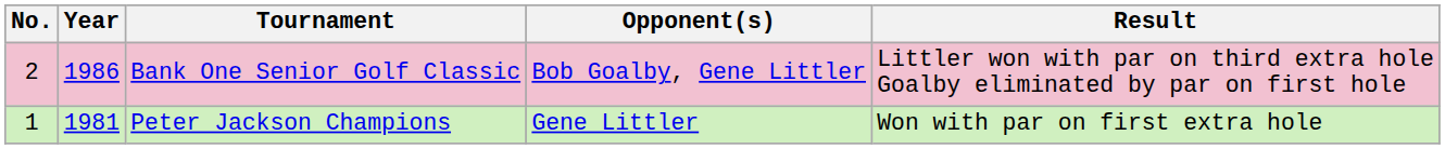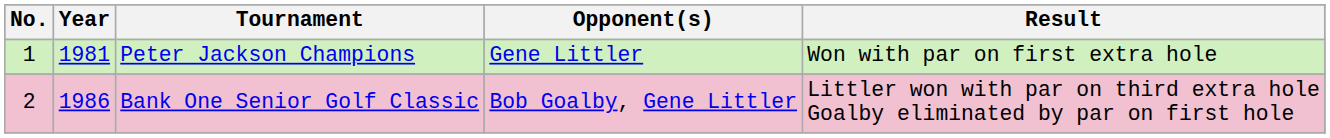rows swapped: Peter Jackson Champions <-> Bank One Senior Golf Classic
